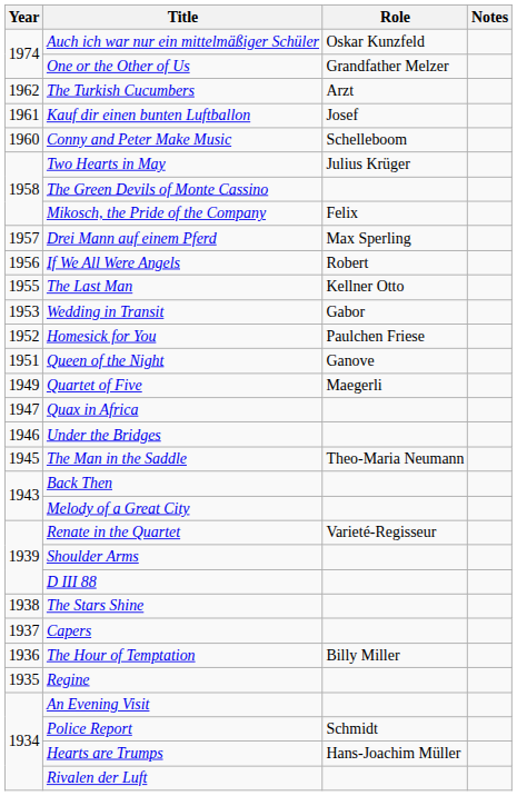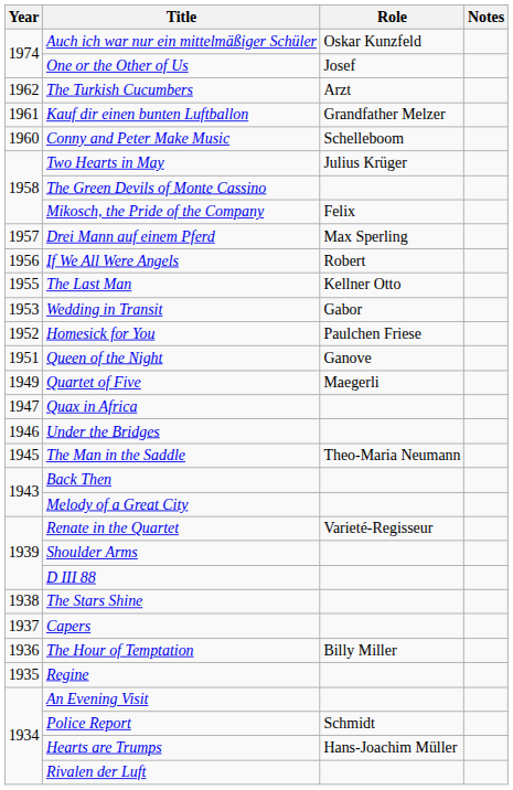One or the Other of Us | Role: Grandfather Melzer -> Josef
Kauf dir einen bunten Luftballon | Role: Josef -> Grandfather Melzer
